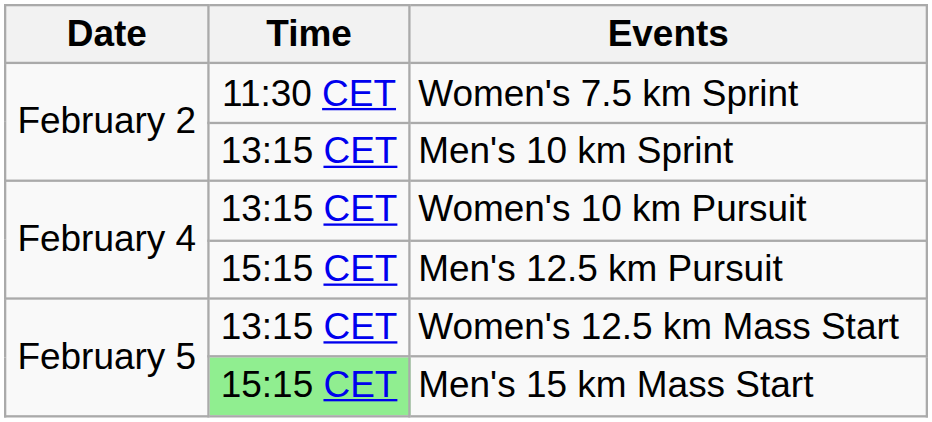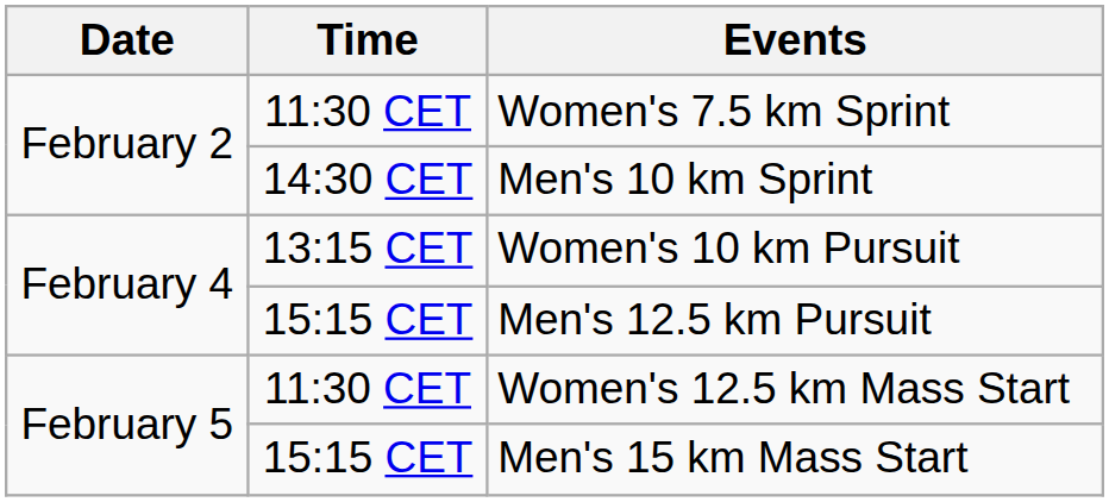Men's 10 km Sprint | Time: 13:15 CET -> 14:30 CET
Women's 12.5 km Mass Start | Time: 13:15 CET -> 11:30 CET
Men's 15 km Mass Start | Time: lightgreen background -> no background
